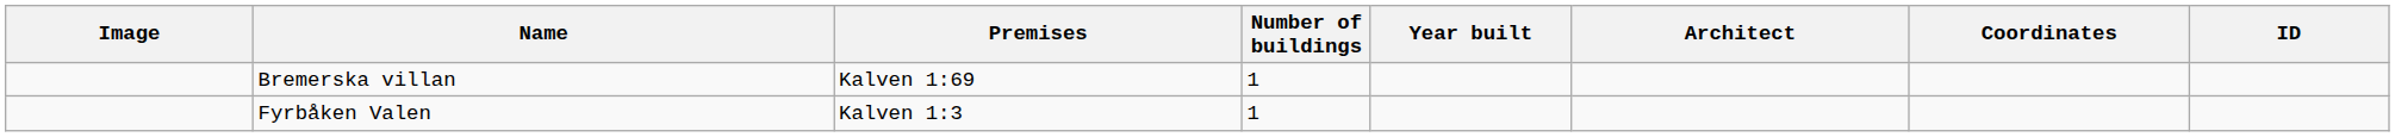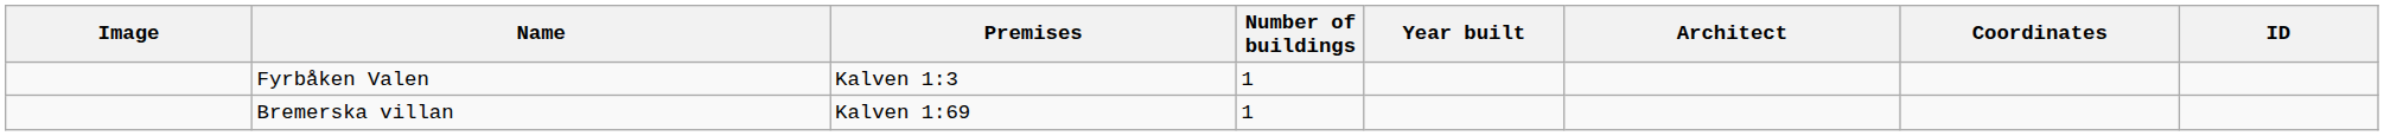rows swapped: Bremerska villan <-> Fyrbåken Valen
